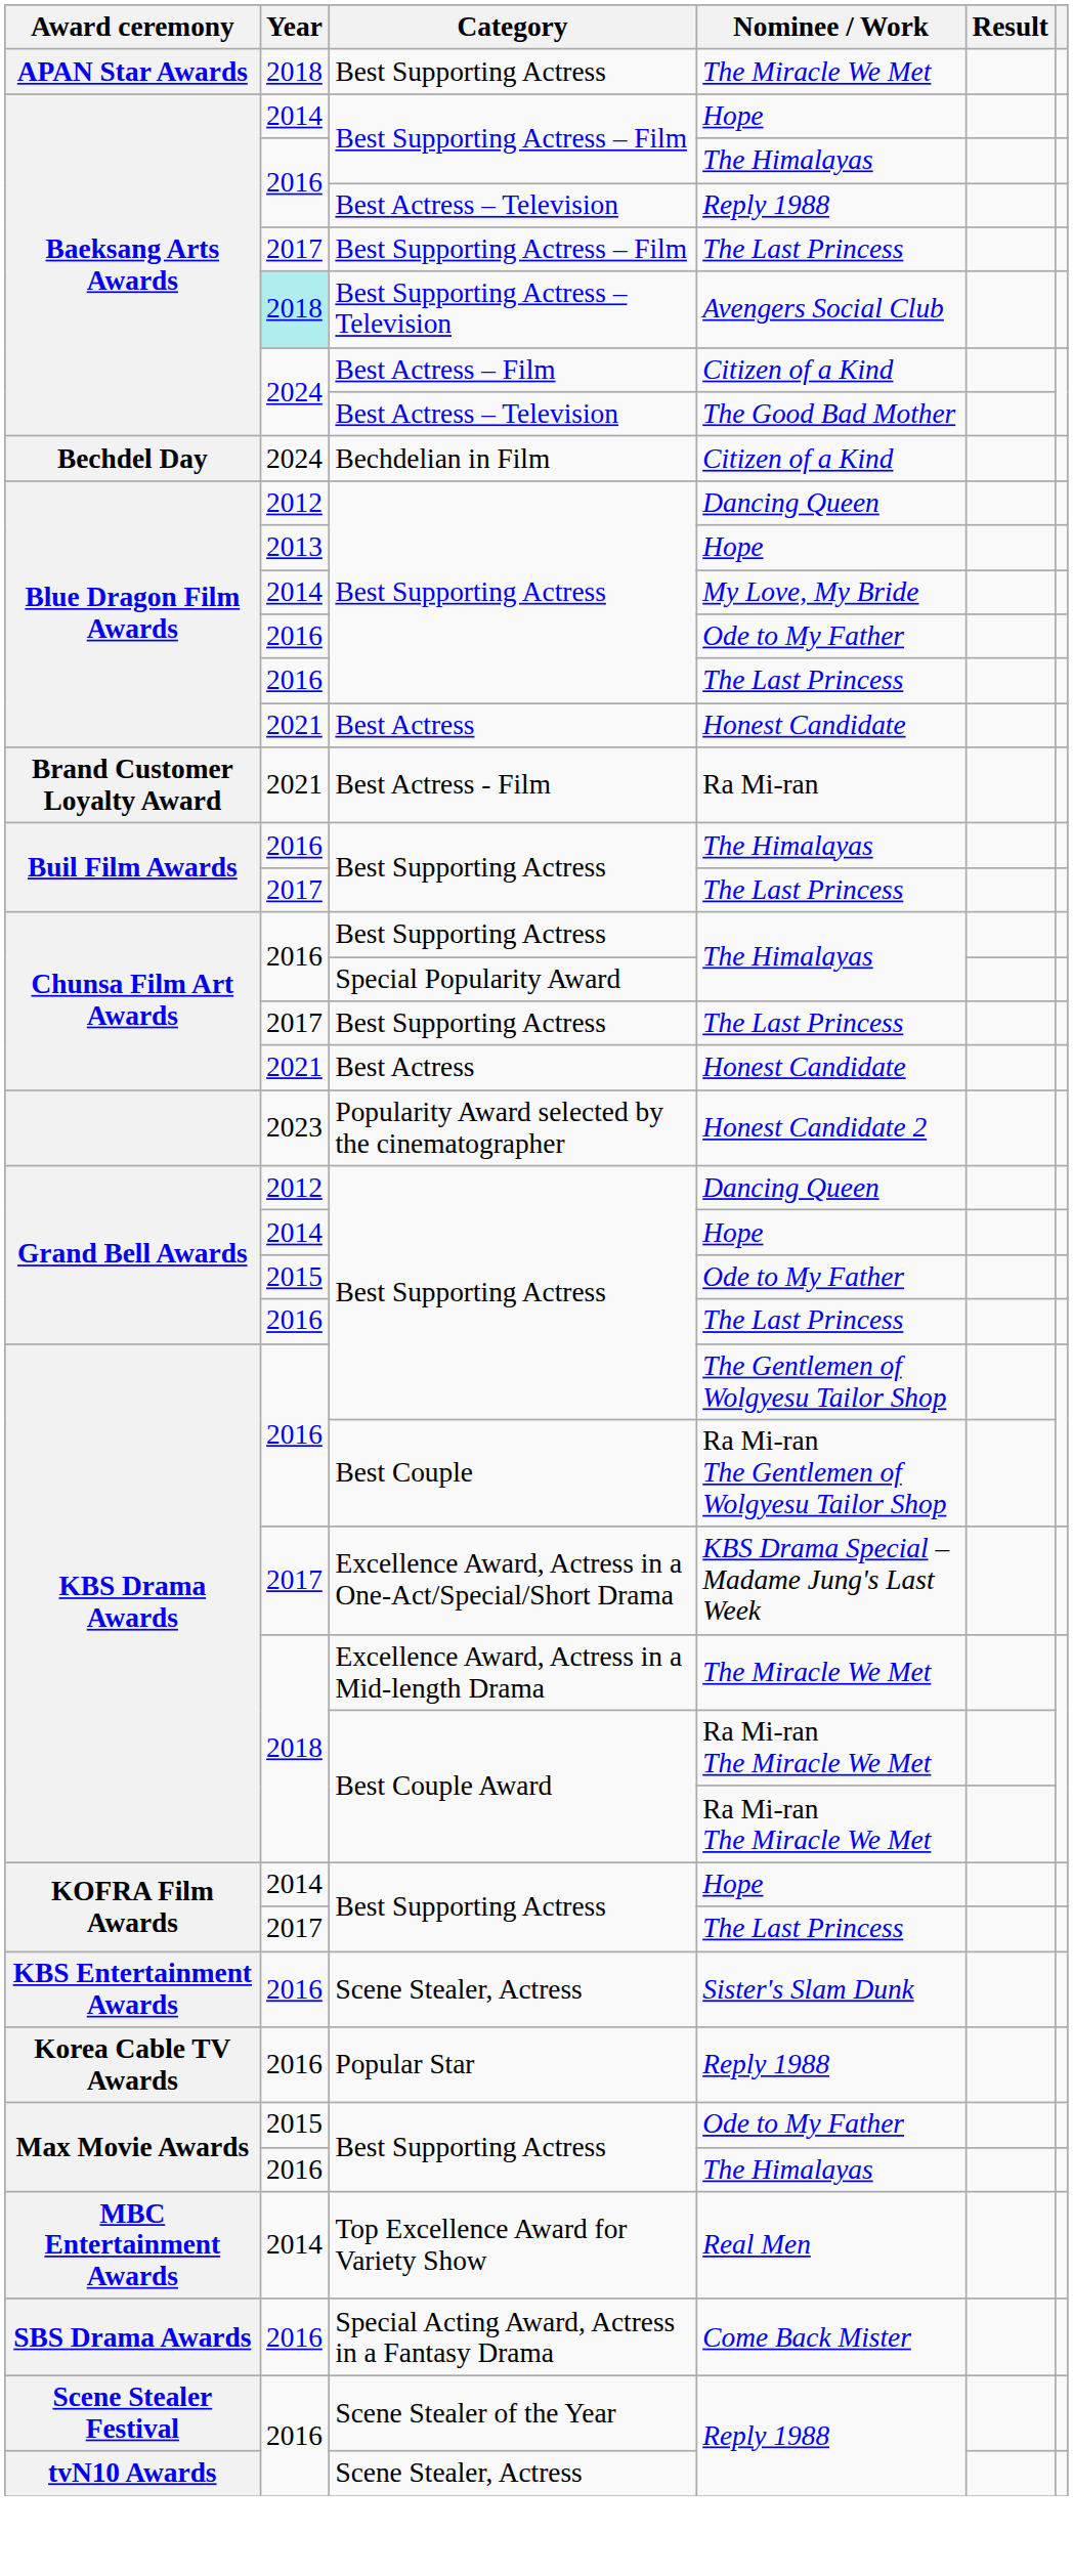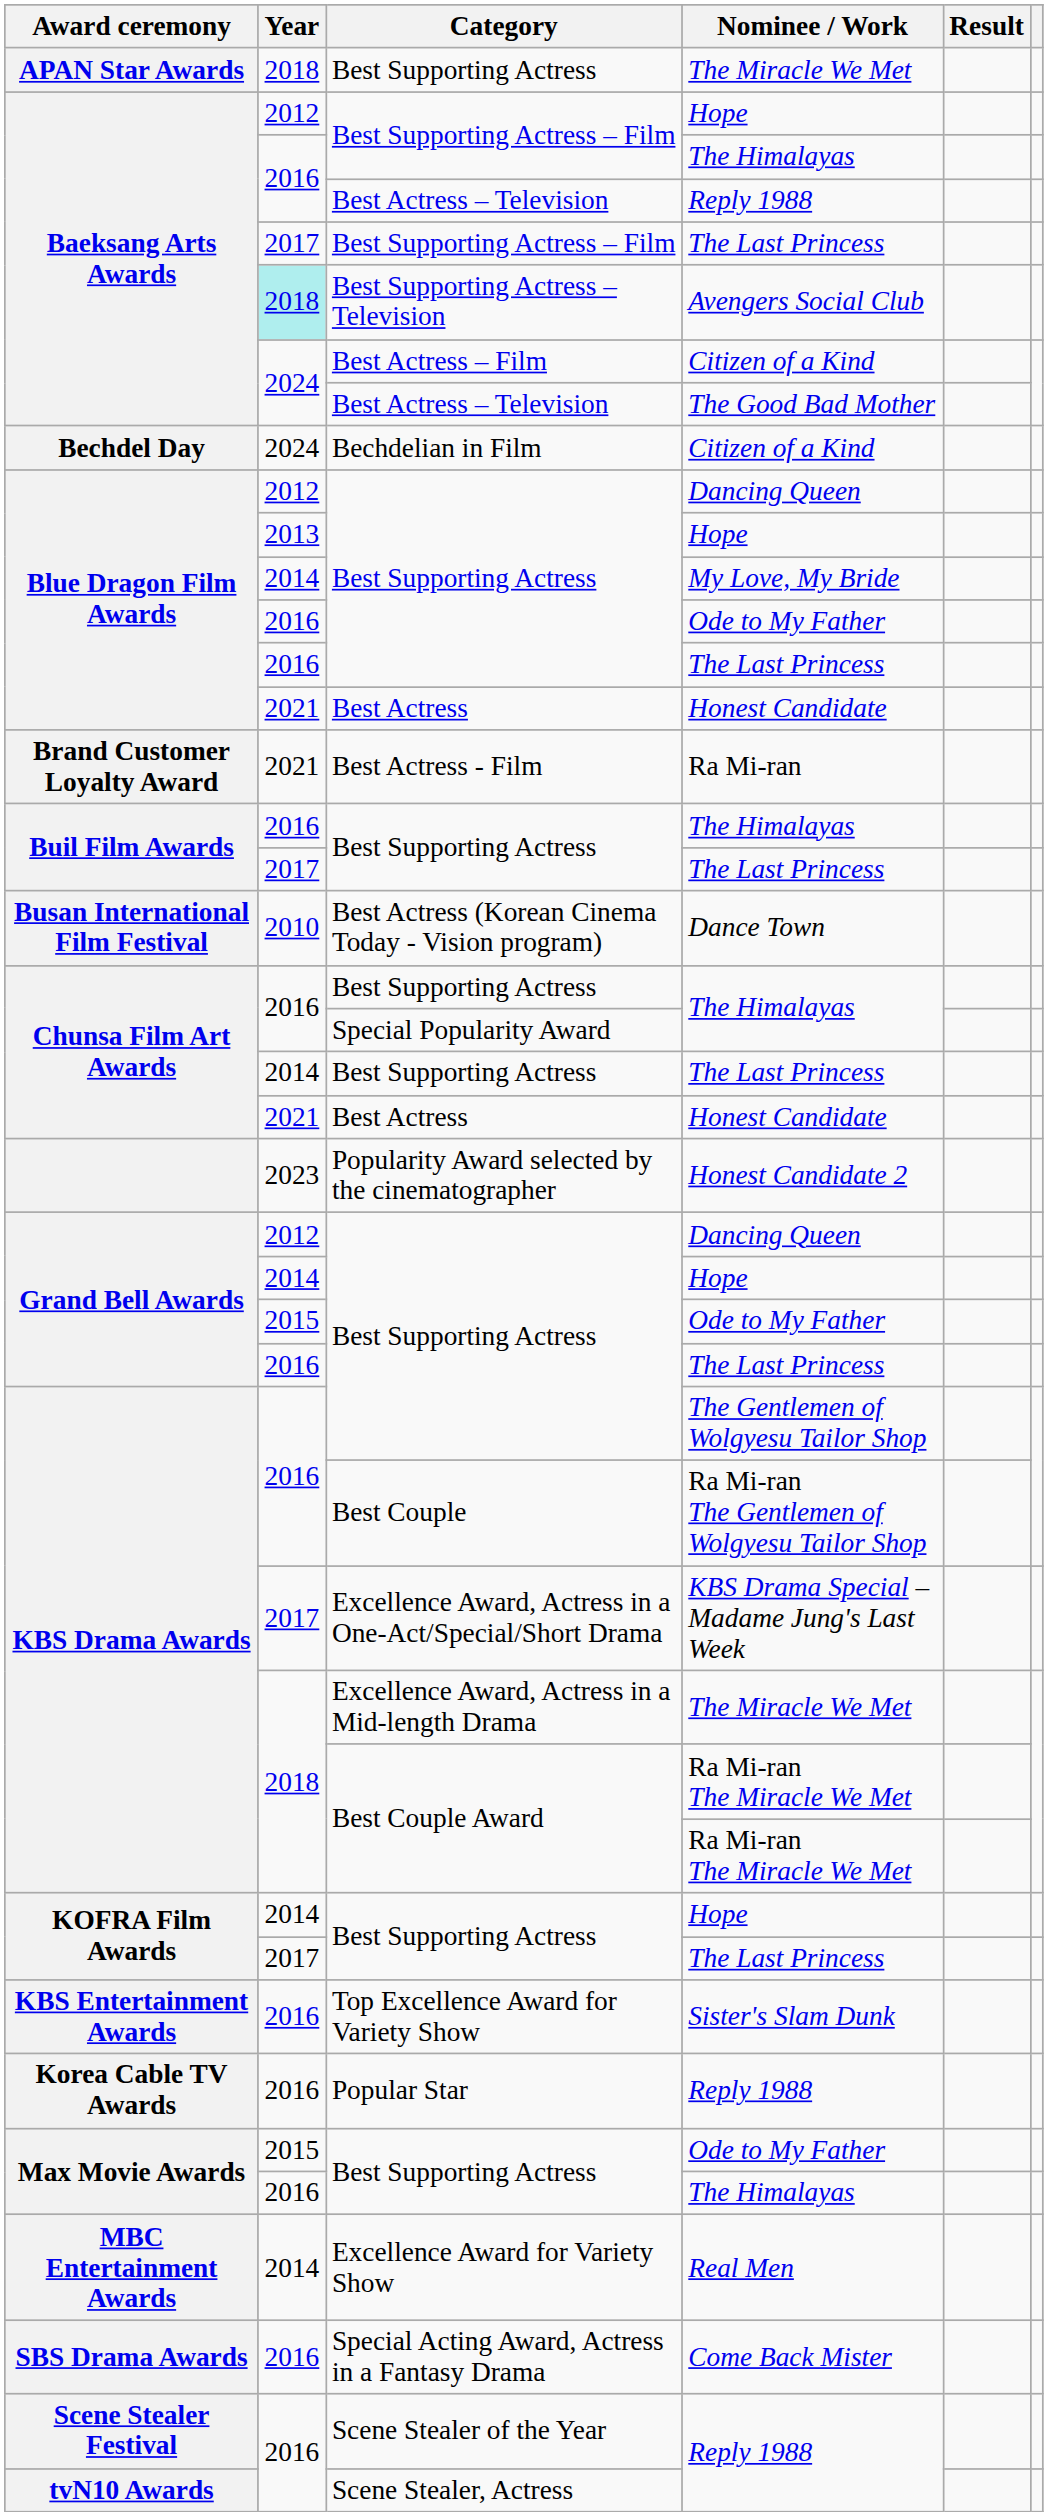Baeksang Arts Awards / Hope | Year: 2014 -> 2012
+ row: Busan International Film Festival | 2010 | Best Actress (Korean Cinema Today - Vision program) | Dance Town
Chunsa Film Art Awards / The Last Princess | Year: 2017 -> 2014
Sister's Slam Dunk | Category: Scene Stealer, Actress -> Top Excellence Award for Variety Show
Real Men | Category: Top Excellence Award for Variety Show -> Excellence Award for Variety Show
